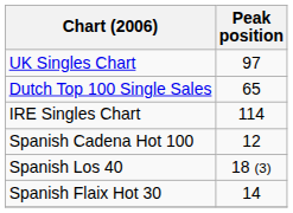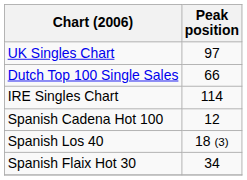Dutch Top 100 Single Sales | Peak position: 65 -> 66
Spanish Flaix Hot 30 | Peak position: 14 -> 34
